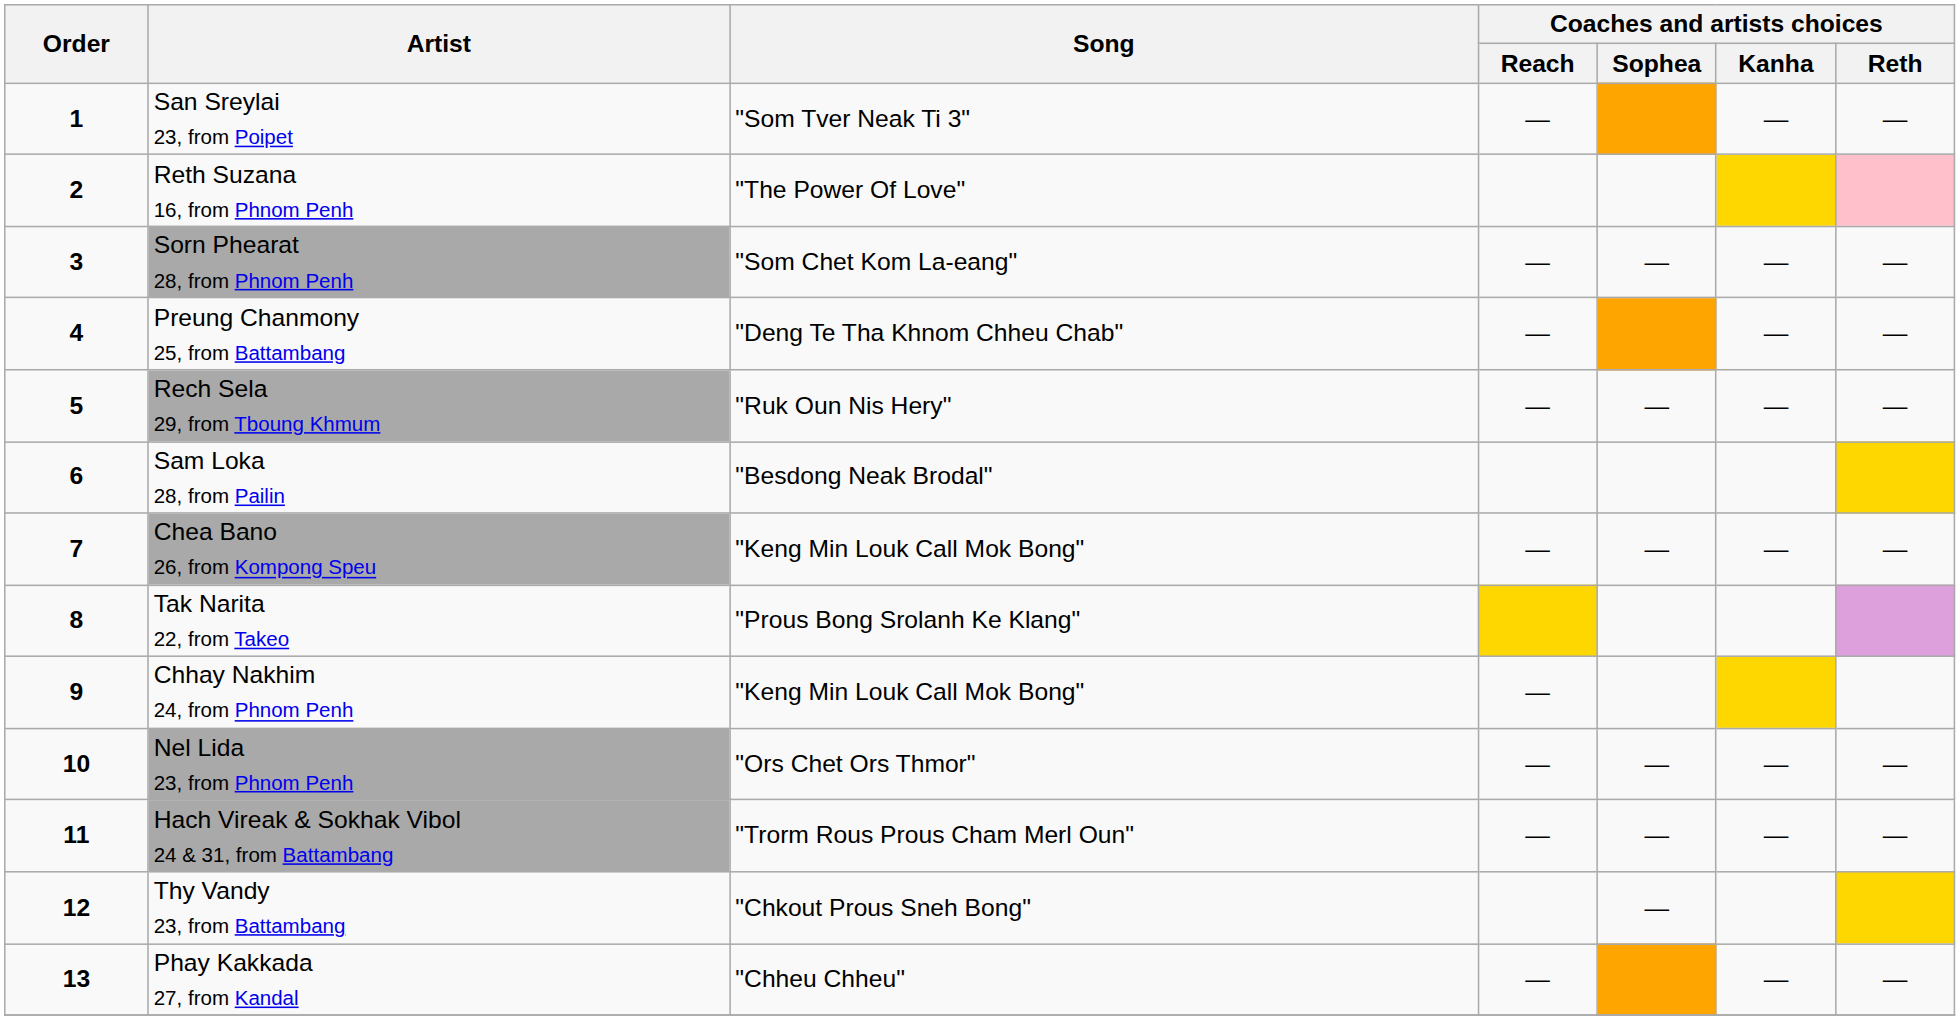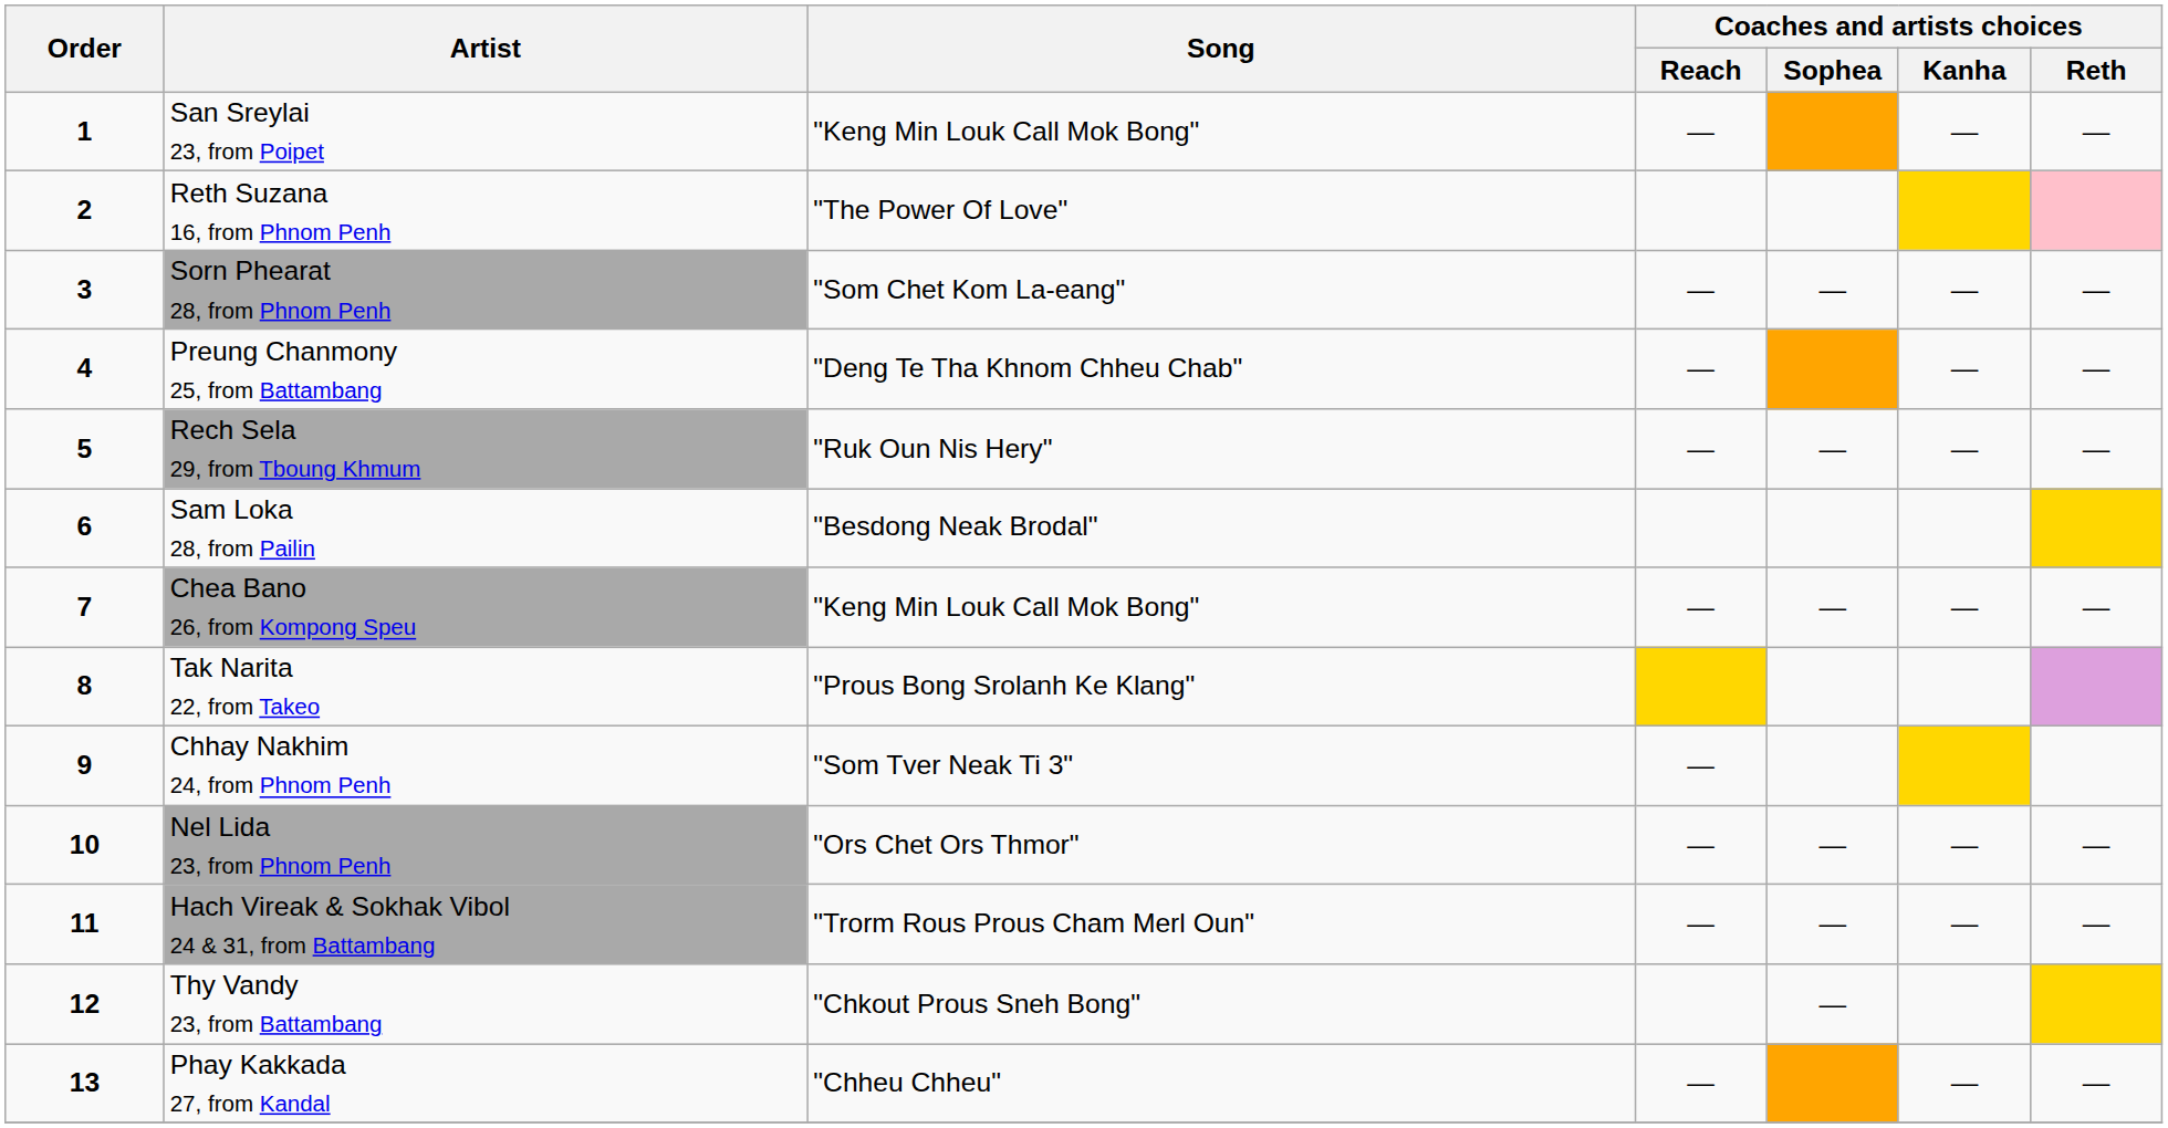San Sreylai 23, from Poipet | Song: "Som Tver Neak Ti 3" -> "Keng Min Louk Call Mok Bong"
Chhay Nakhim 24, from Phnom Penh | Song: "Keng Min Louk Call Mok Bong" -> "Som Tver Neak Ti 3"
